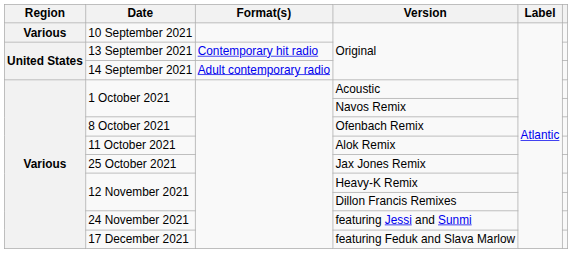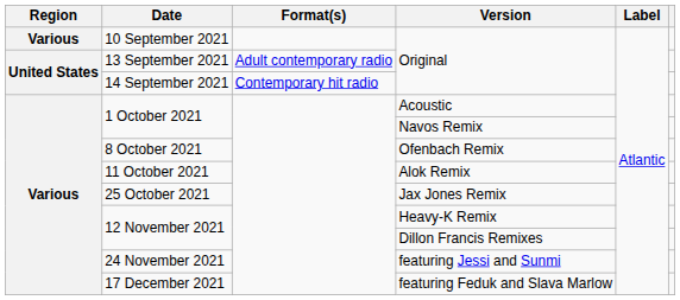13 September 2021 | Format(s): Contemporary hit radio -> Adult contemporary radio
14 September 2021 | Format(s): Adult contemporary radio -> Contemporary hit radio
